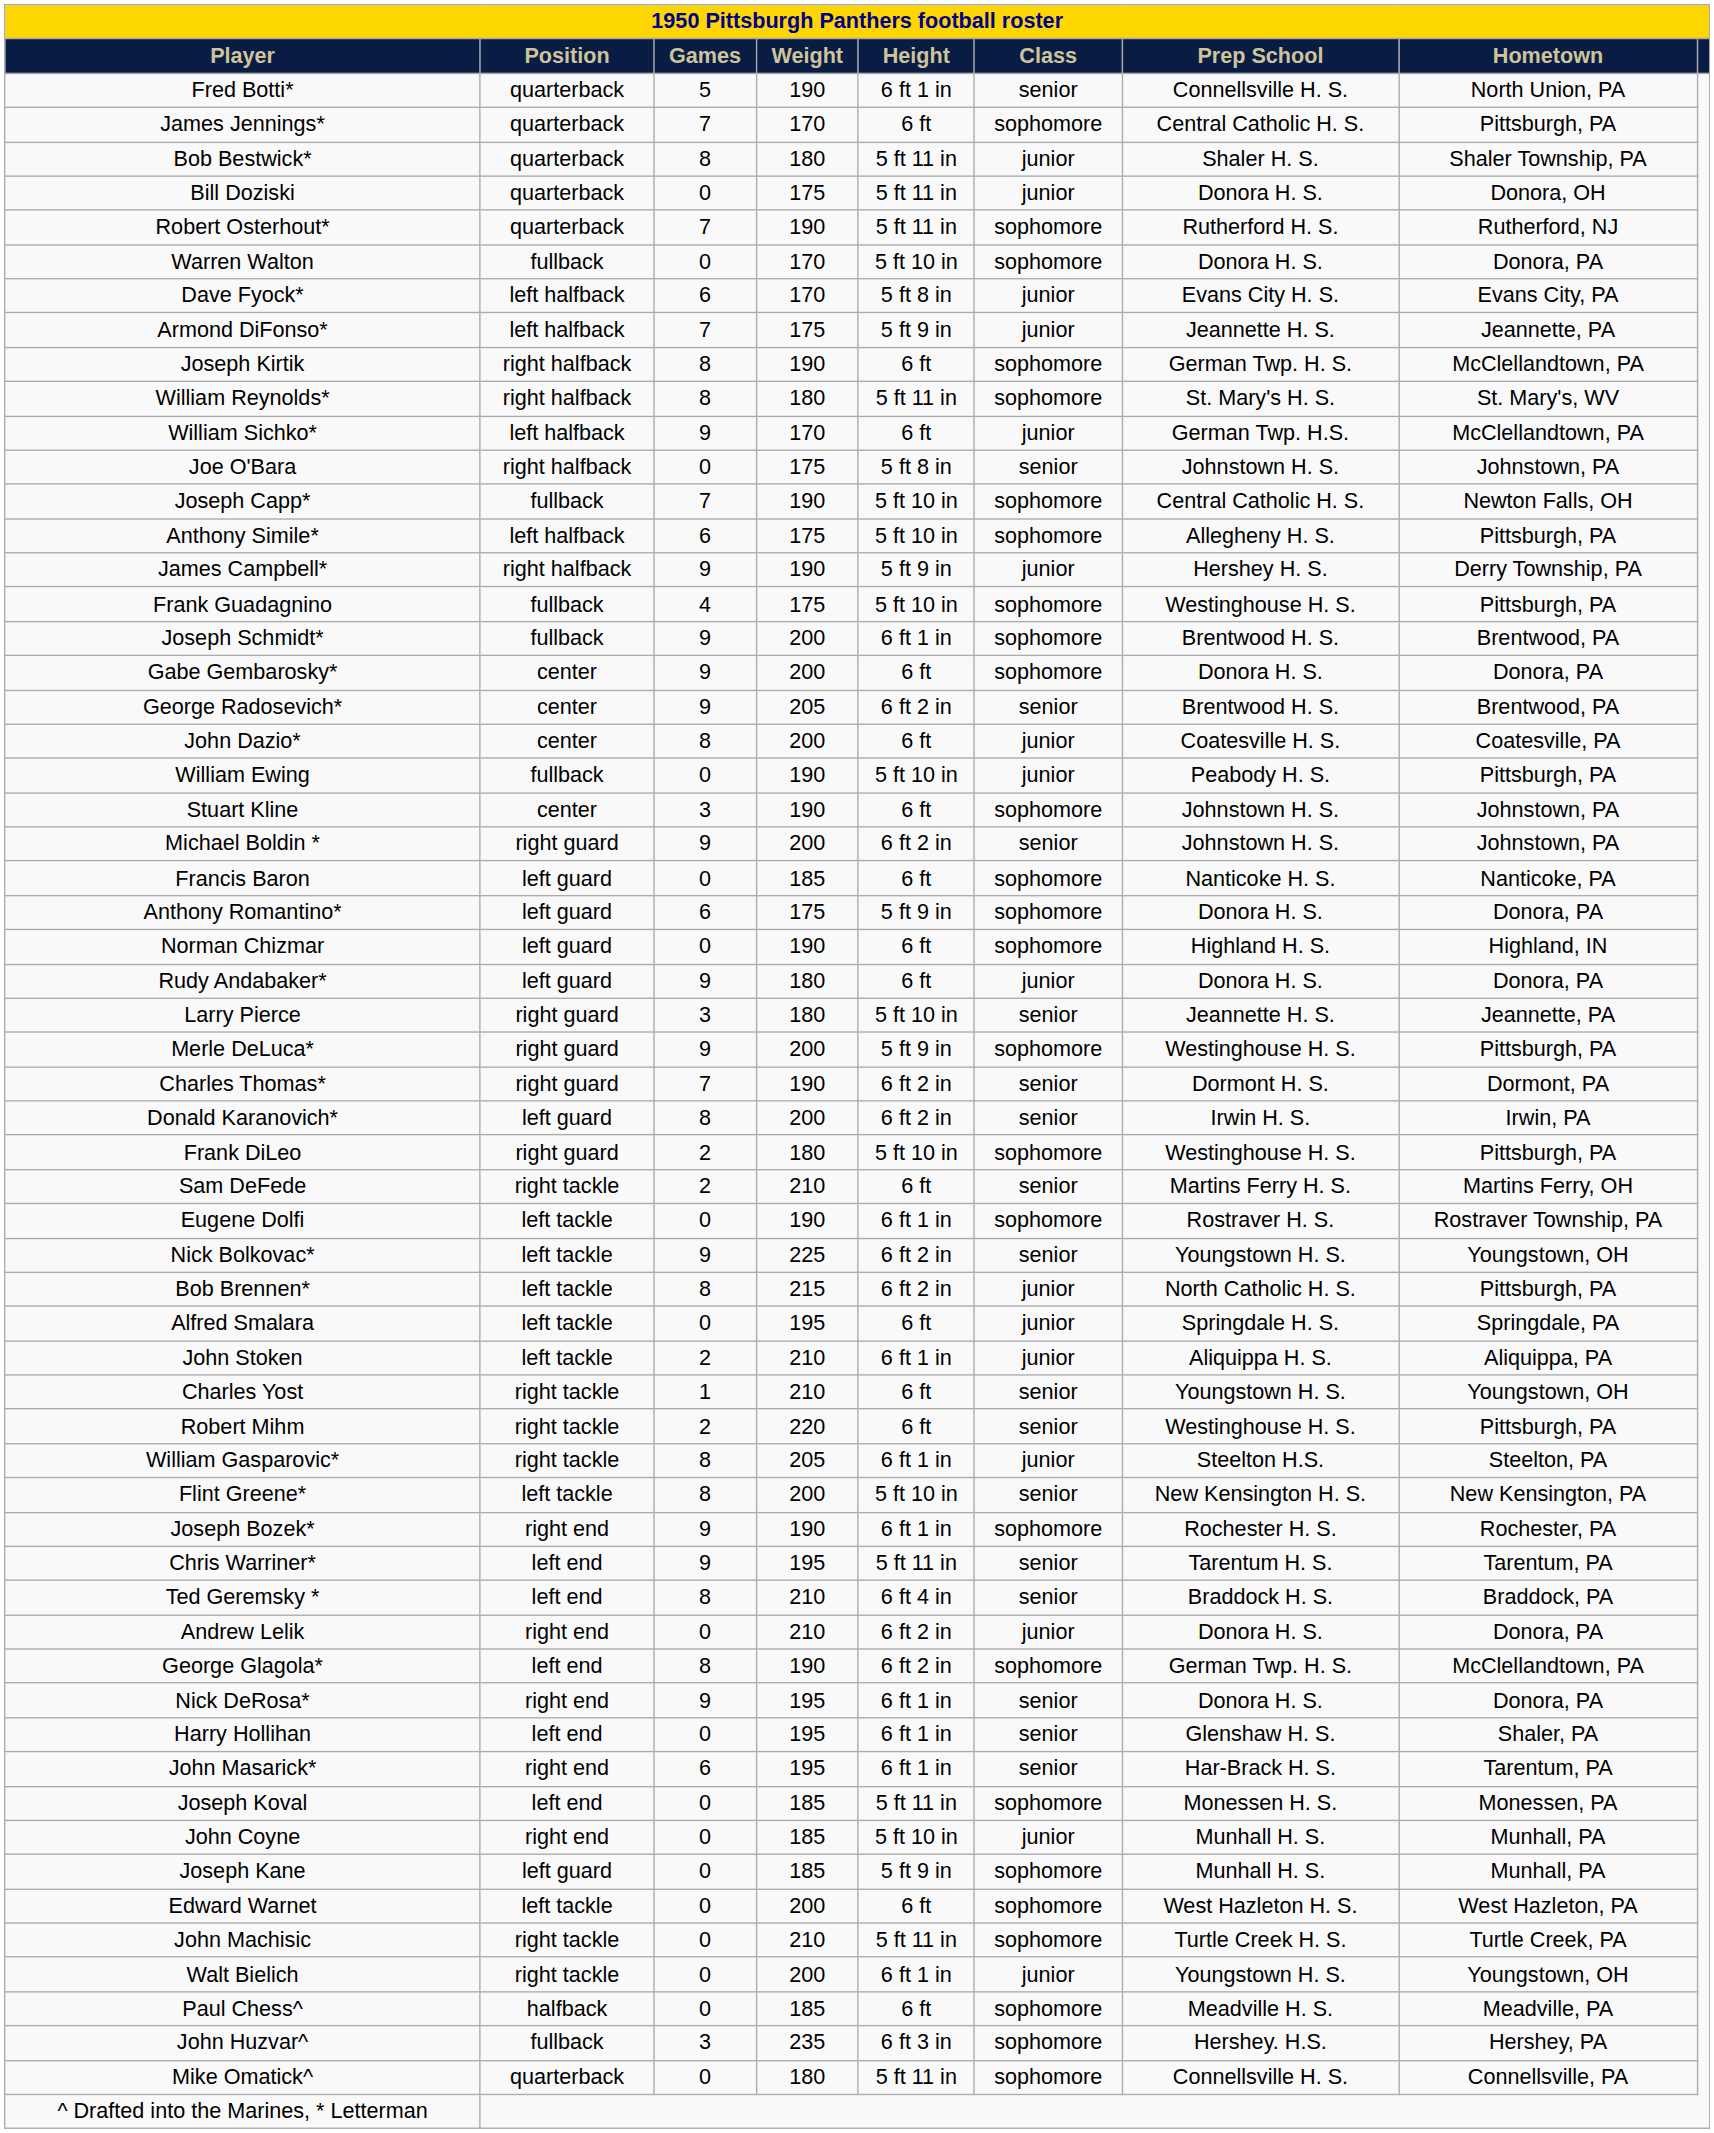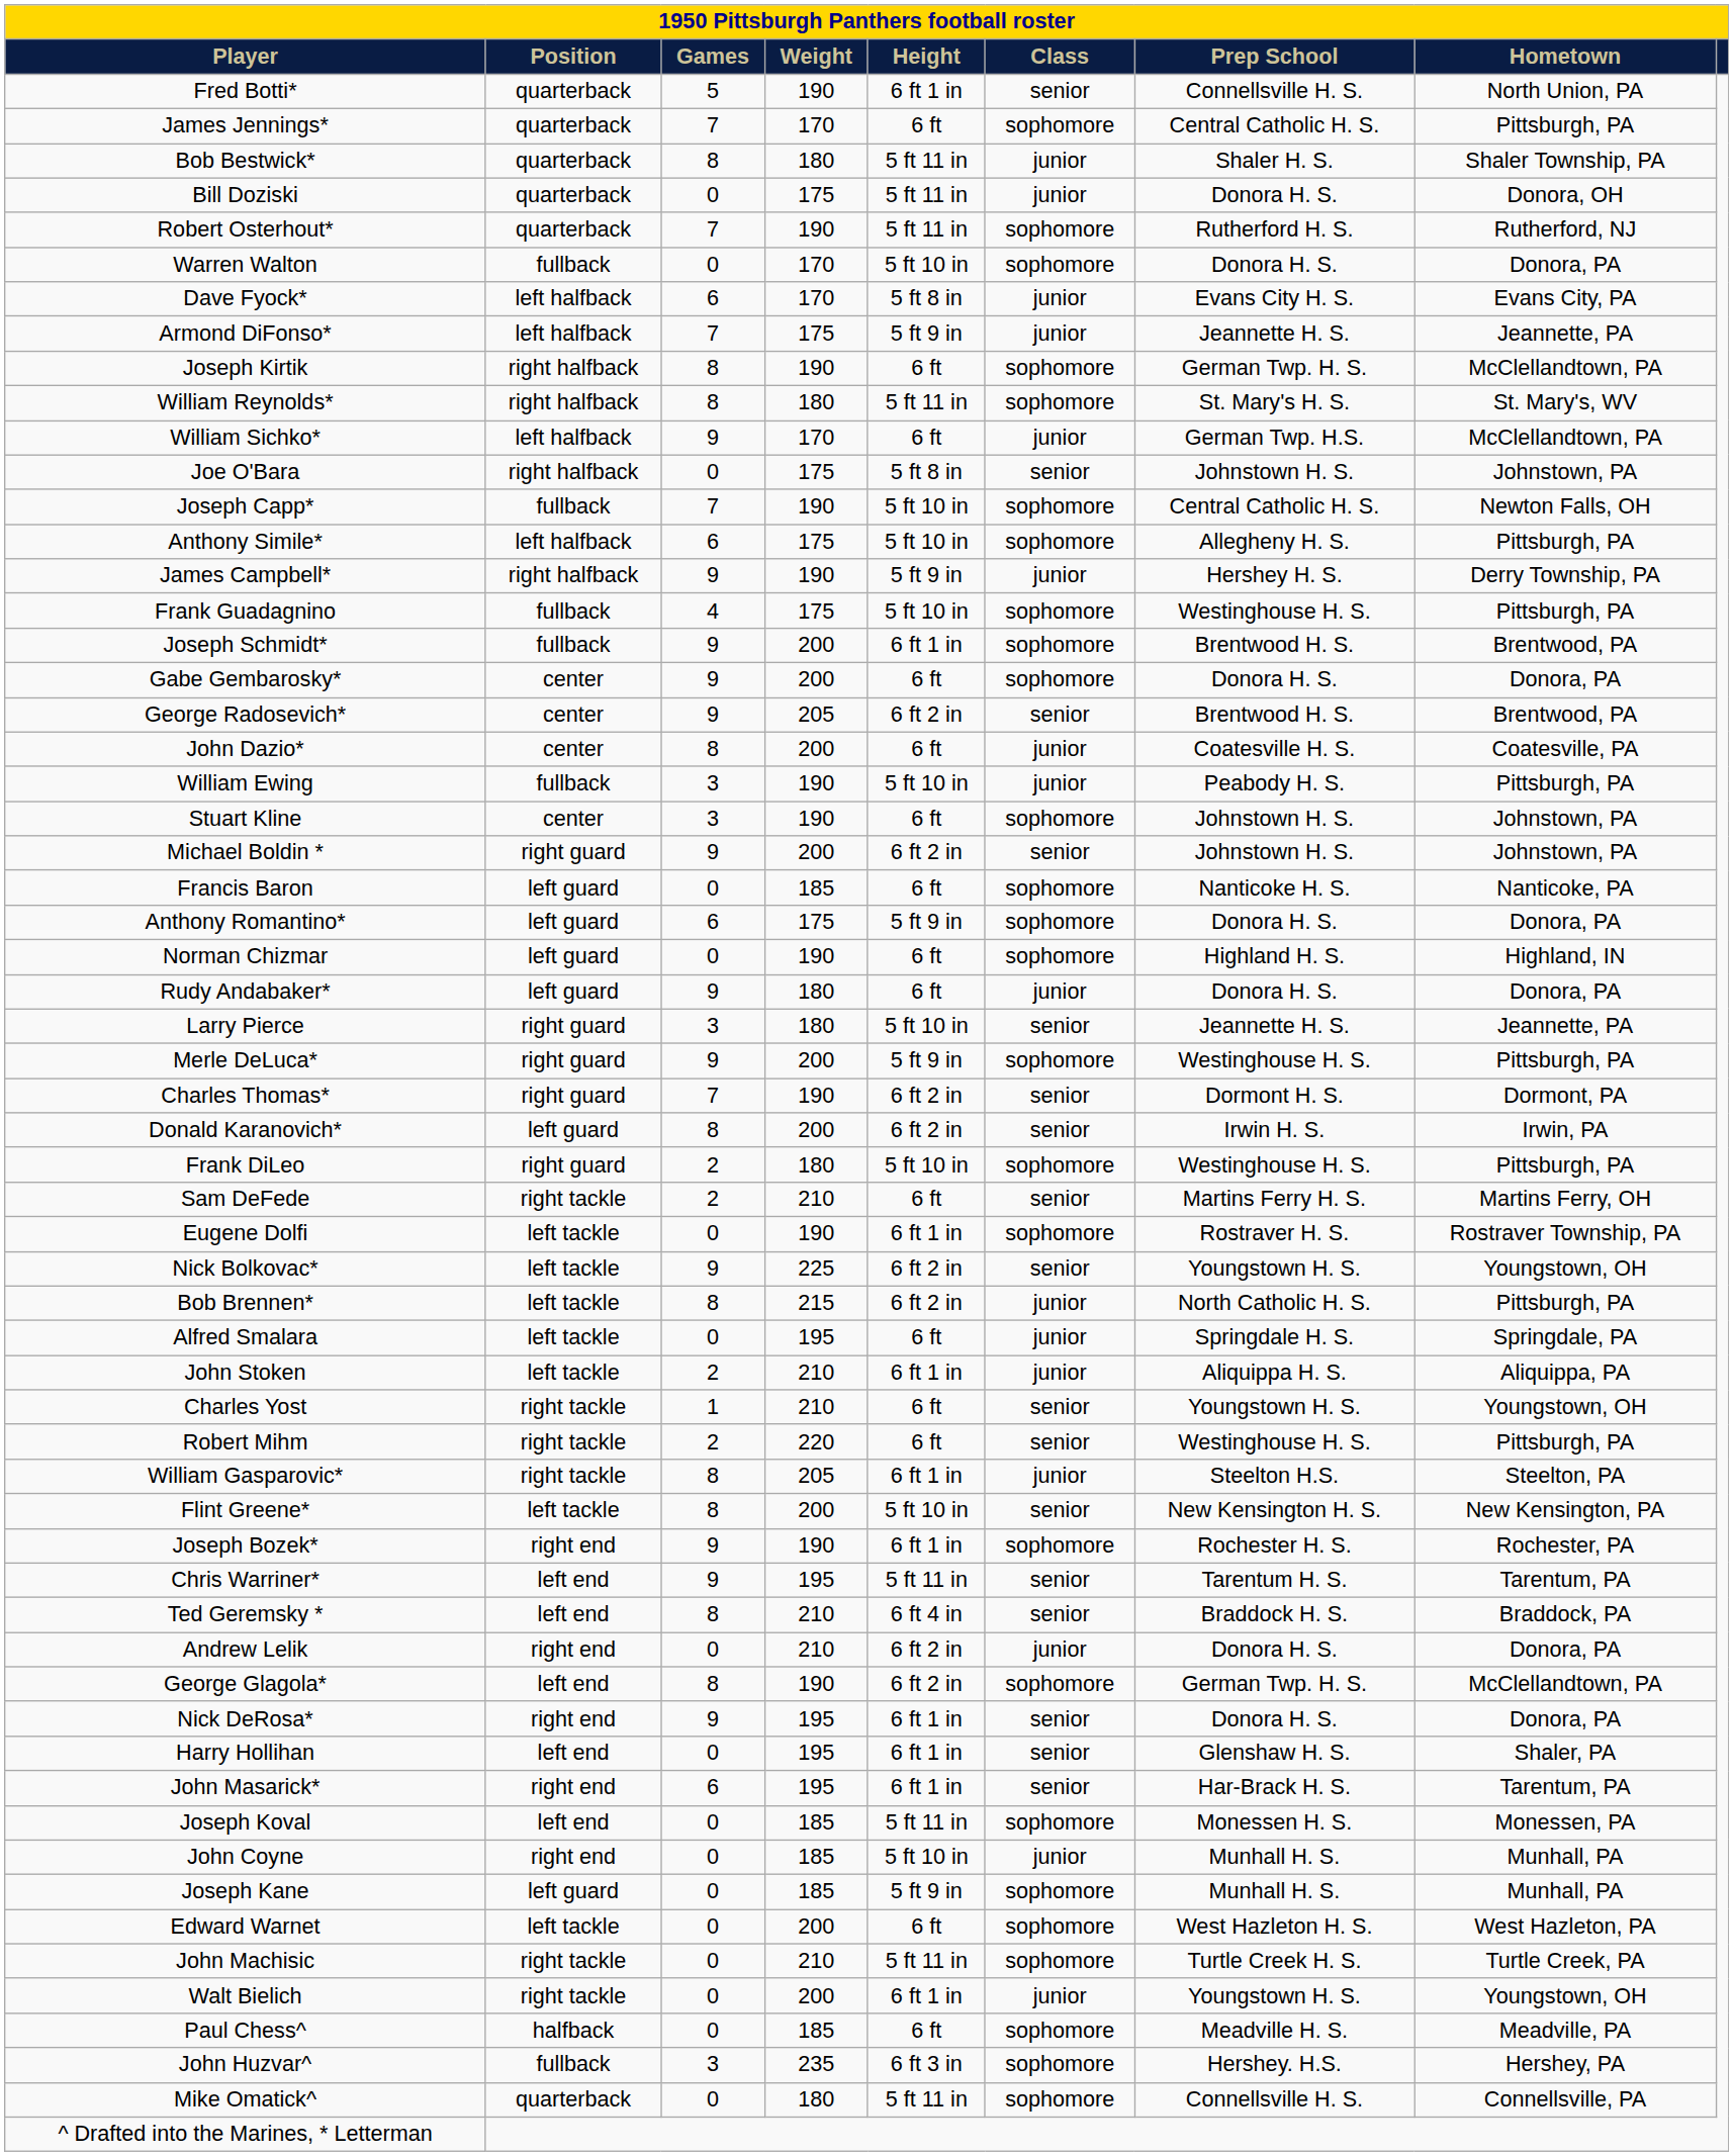William Ewing | Games: 0 -> 3
